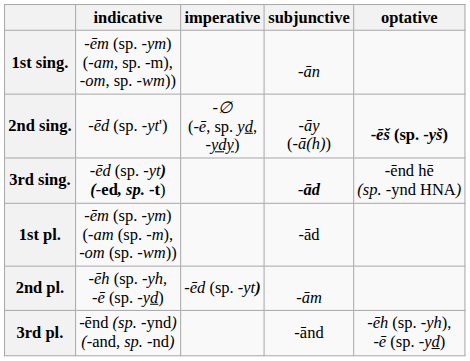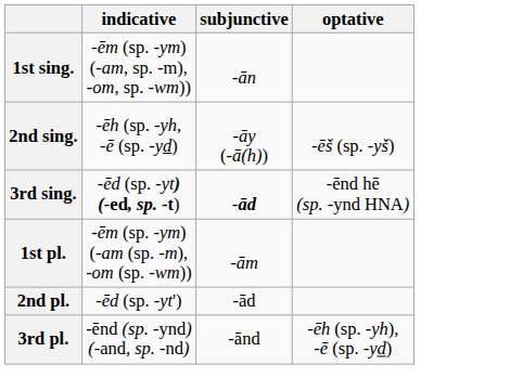- column: imperative | -∅ (-ē, sp. yd, -ydy) | -ēd (sp. -yt)
2nd sing. | indicative: -ēd (sp. -yt') -> -ēh (sp. -yh, -ē (sp. -yd)
2nd sing. | optative: bold -> normal
1st pl. | subjunctive: -ād -> -ām
2nd pl. | indicative: -ēh (sp. -yh, -ē (sp. -yd) -> -ēd (sp. -yt')
2nd pl. | subjunctive: -ām -> -ād
